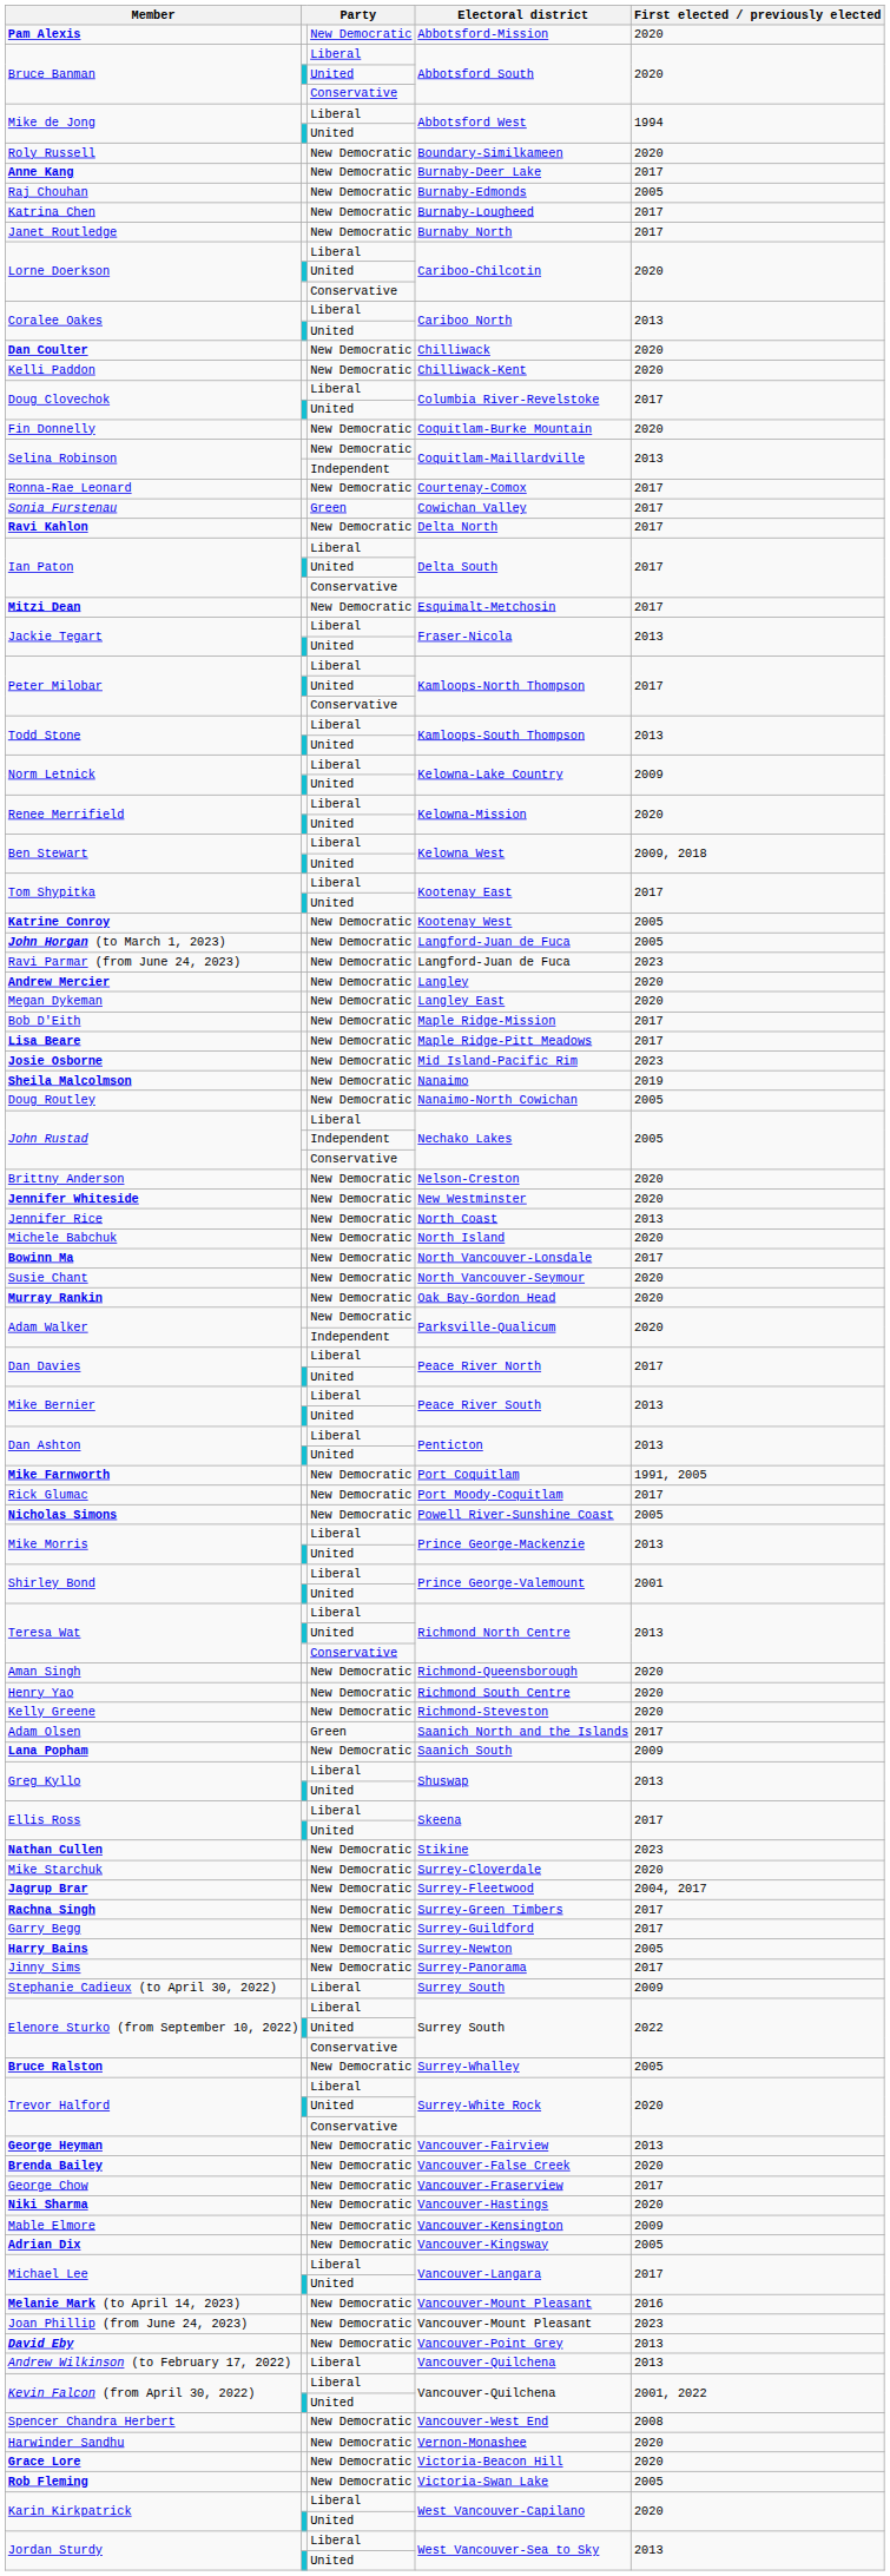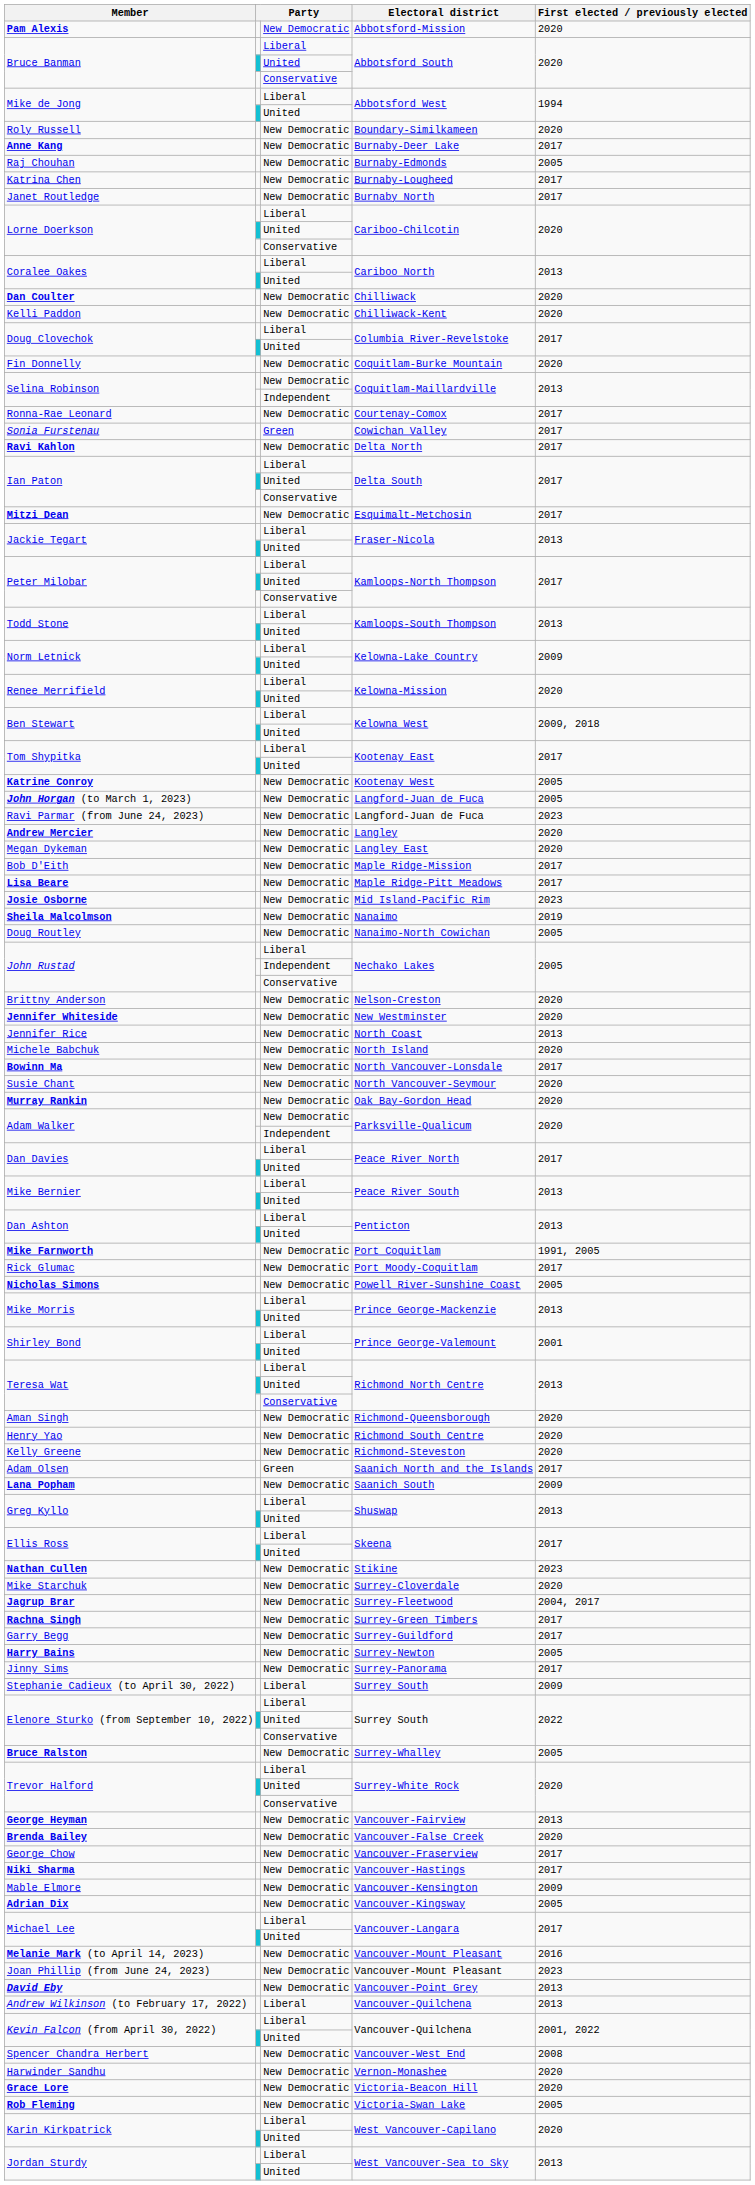Niki Sharma | First elected / previously elected: 2020 -> 2017
